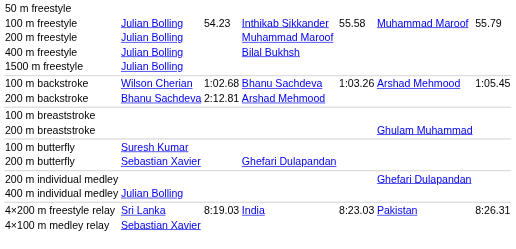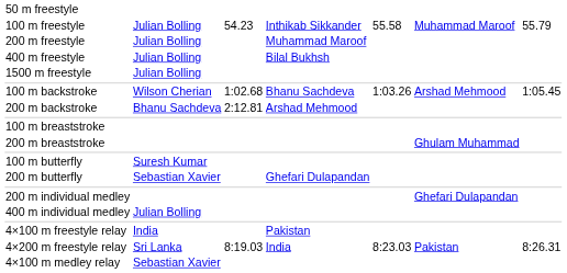+ row: 4×100 m freestyle relay | India | Pakistan
